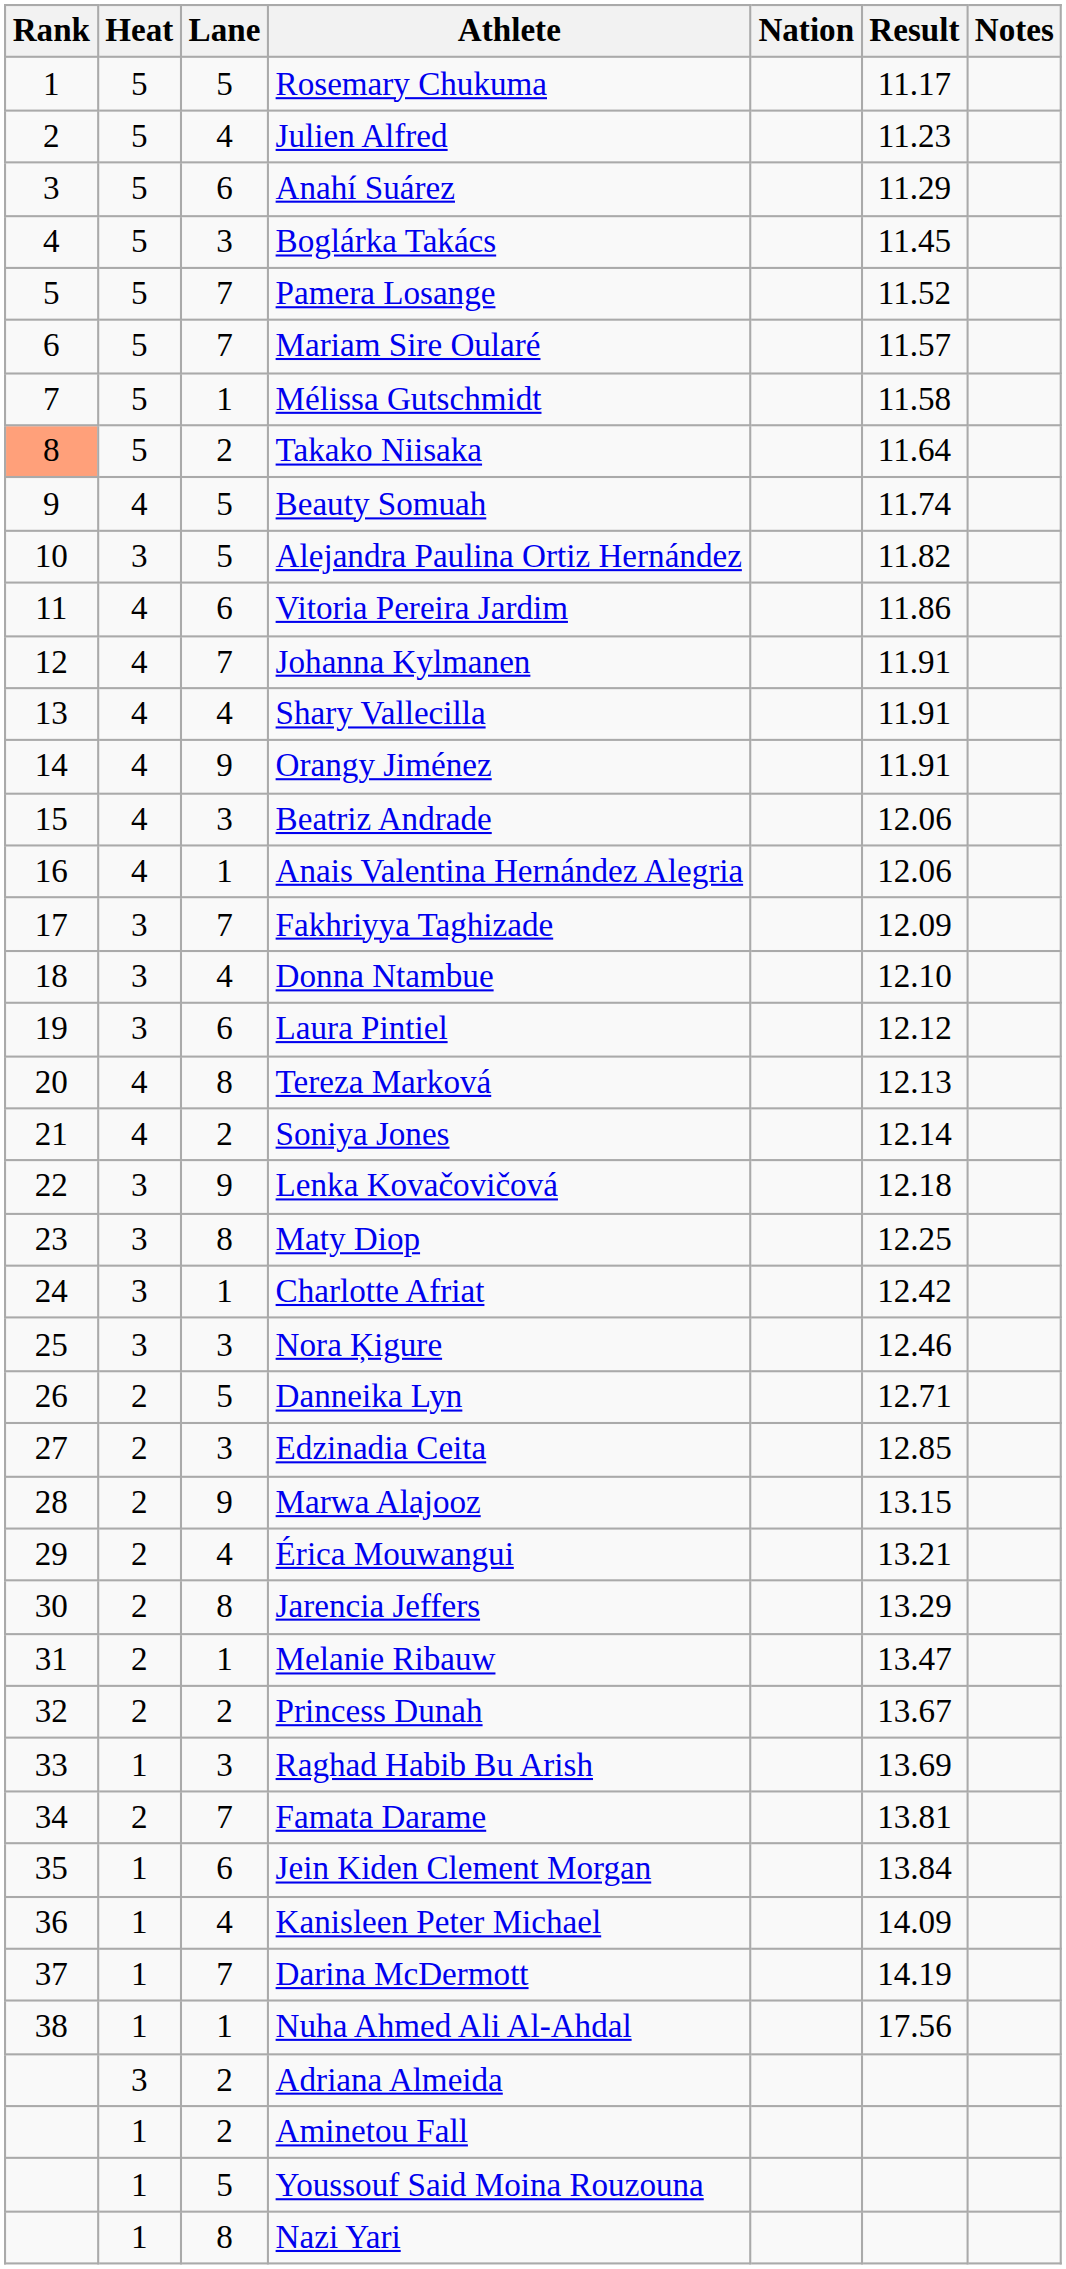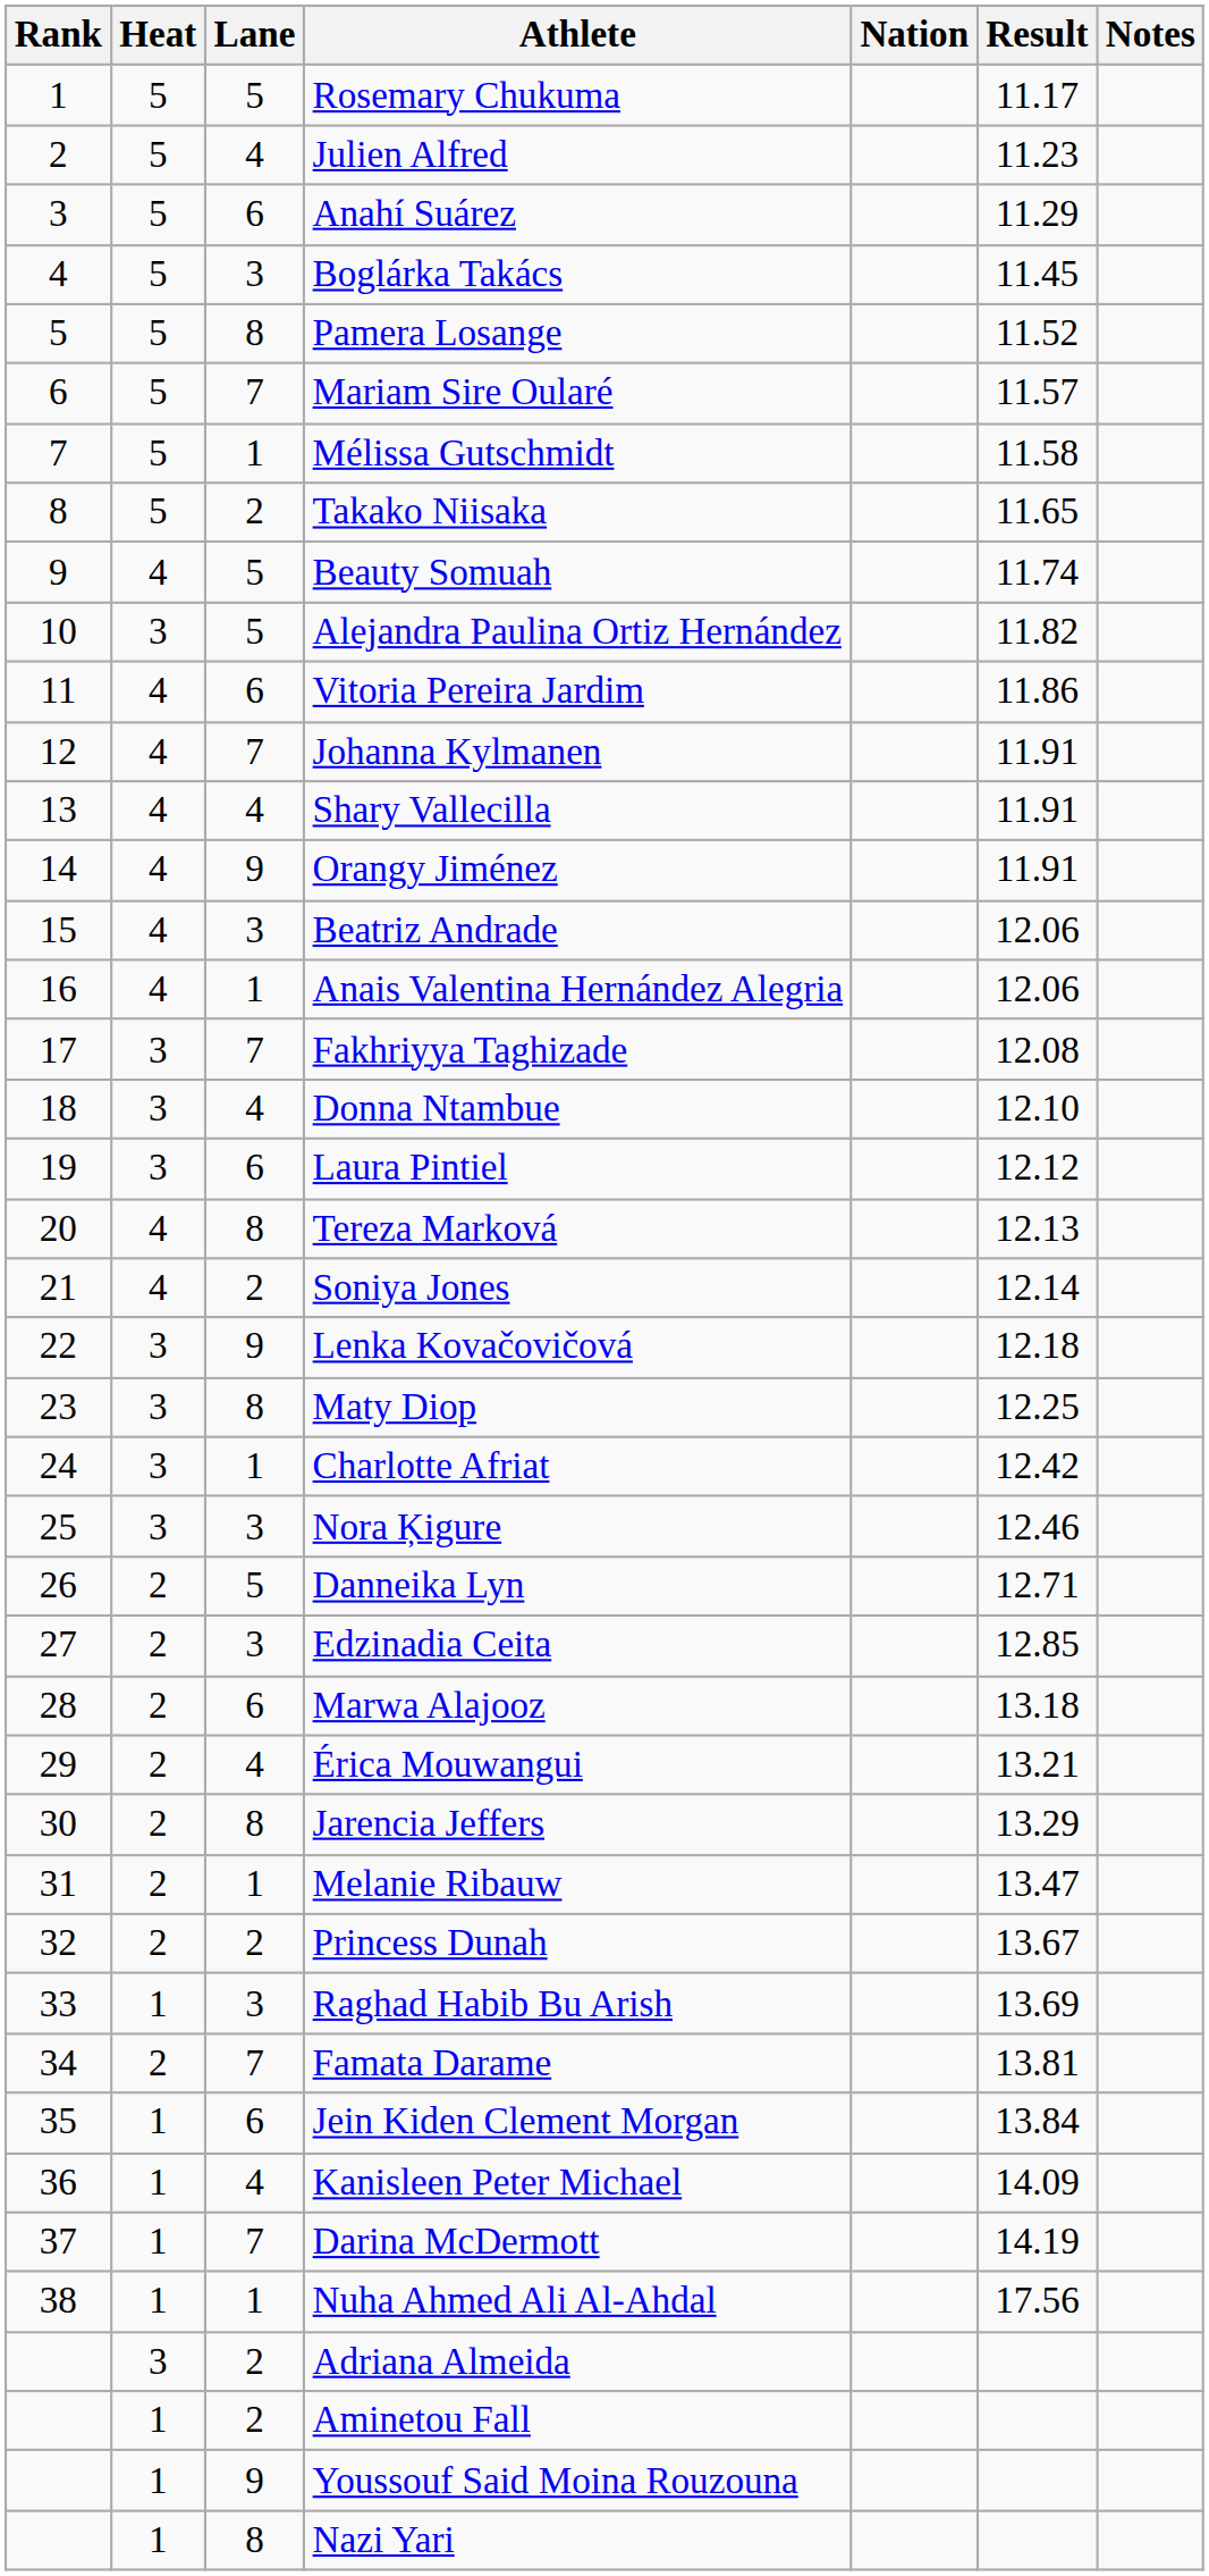Pamera Losange | Lane: 7 -> 8
Takako Niisaka | Rank: lightsalmon background -> no background
Takako Niisaka | Result: 11.64 -> 11.65
Fakhriyya Taghizade | Result: 12.09 -> 12.08
Marwa Alajooz | Lane: 9 -> 6
Marwa Alajooz | Result: 13.15 -> 13.18
Youssouf Said Moina Rouzouna | Lane: 5 -> 9
